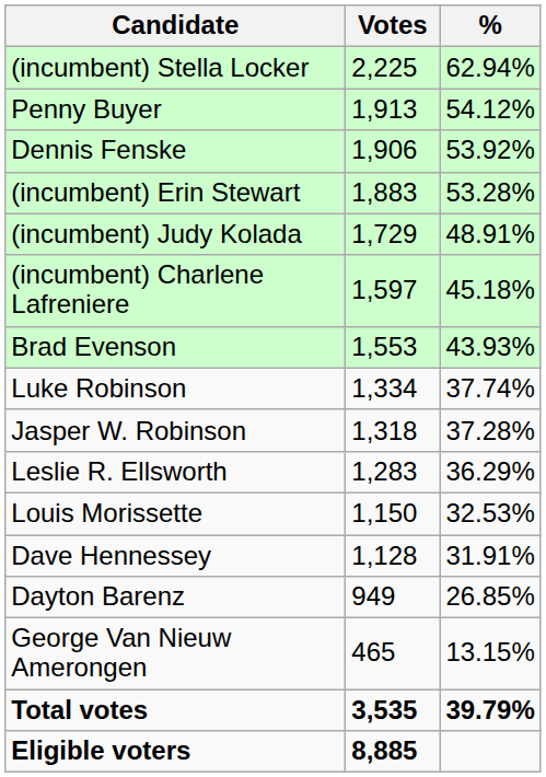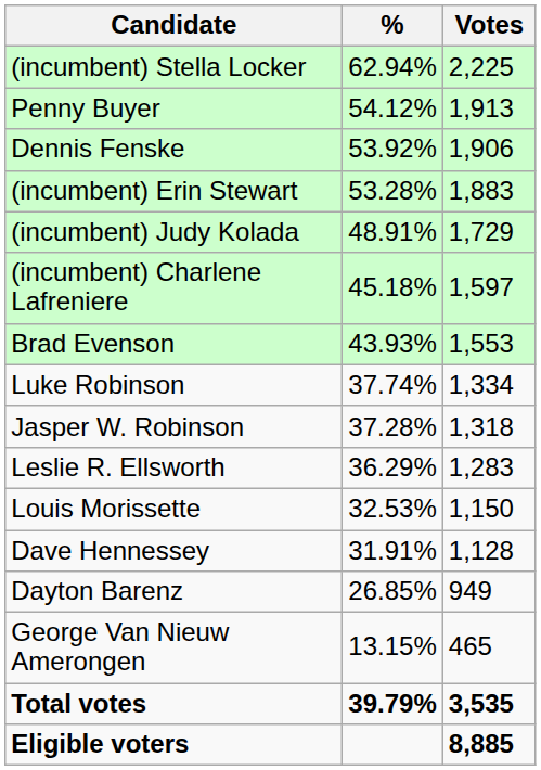columns swapped: Votes <-> %
